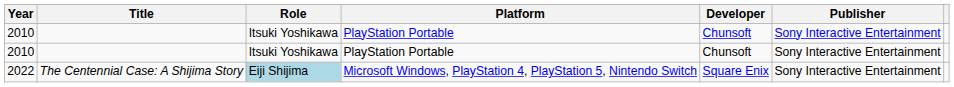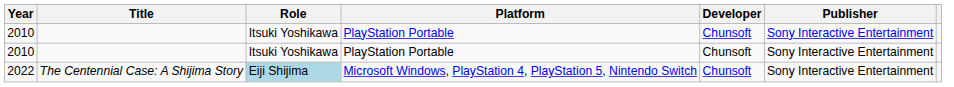2022 | Developer: Square Enix -> Chunsoft
